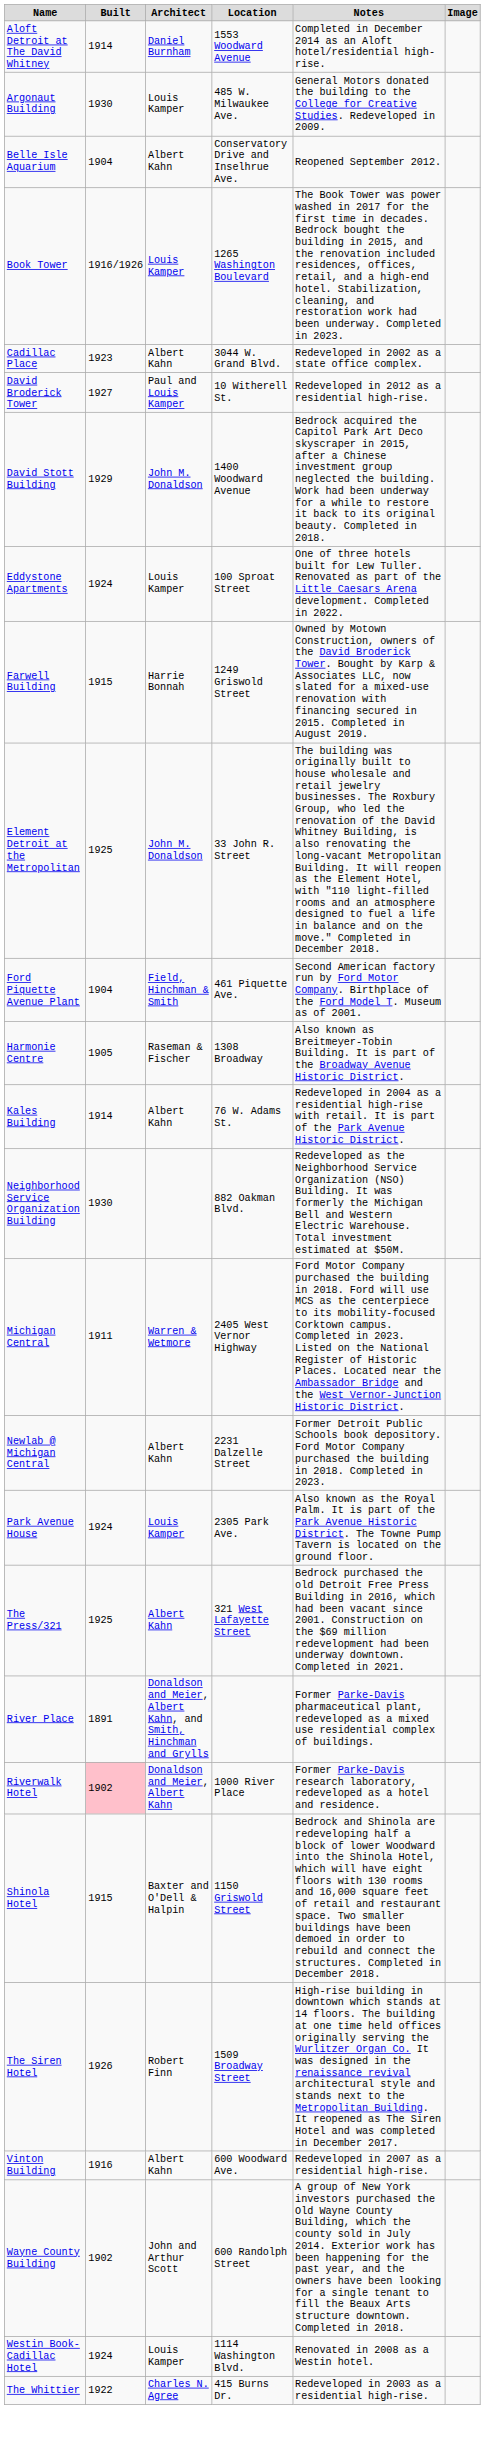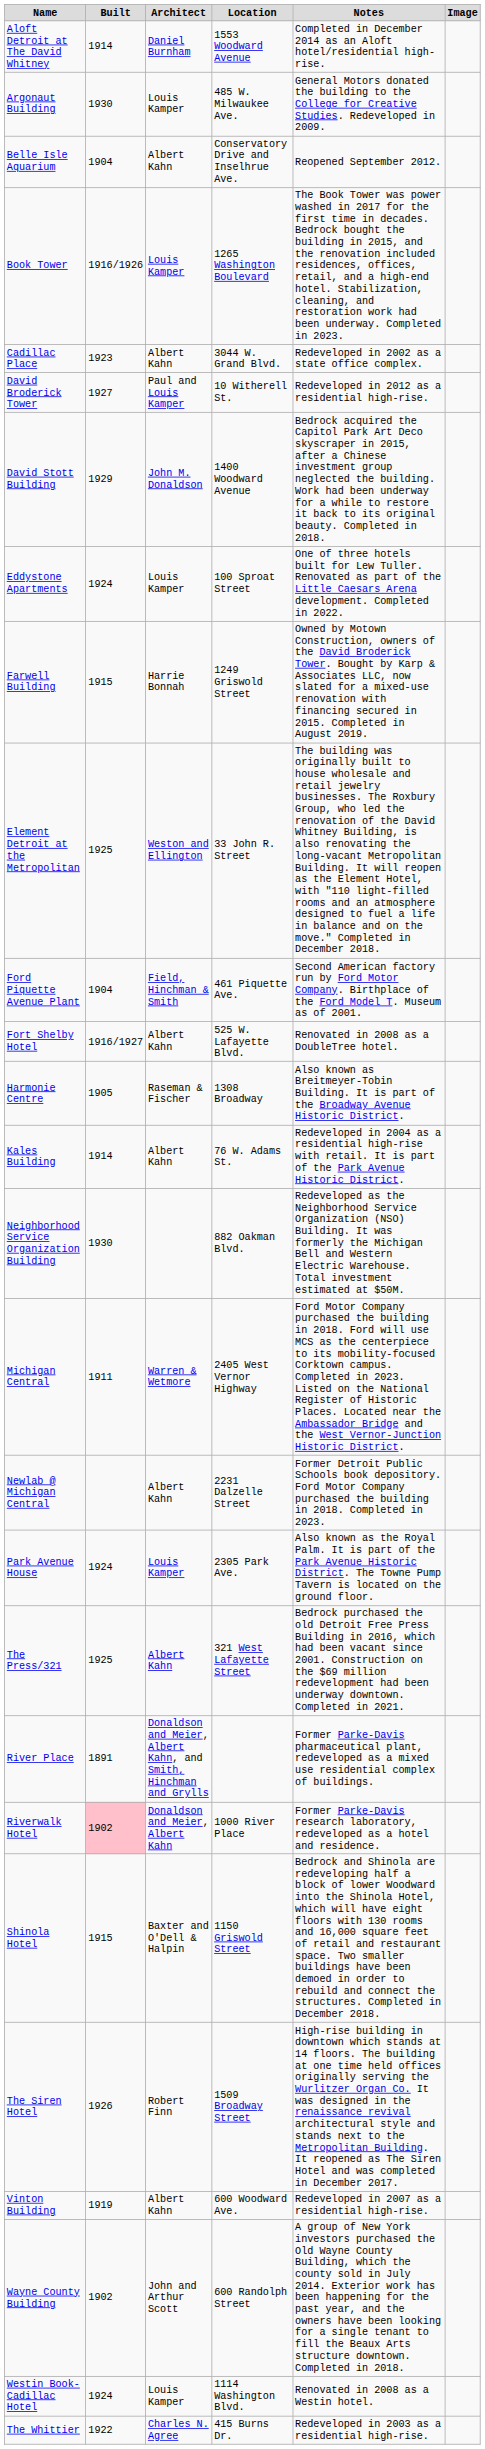Element Detroit at the Metropolitan | Architect: John M. Donaldson -> Weston and Ellington
+ row: Fort Shelby Hotel | 1916/1927 | Albert Kahn | 525 W. Lafayette Blvd. | Renovated in 2008 as a DoubleTree hotel.
Vinton Building | Built: 1916 -> 1919
